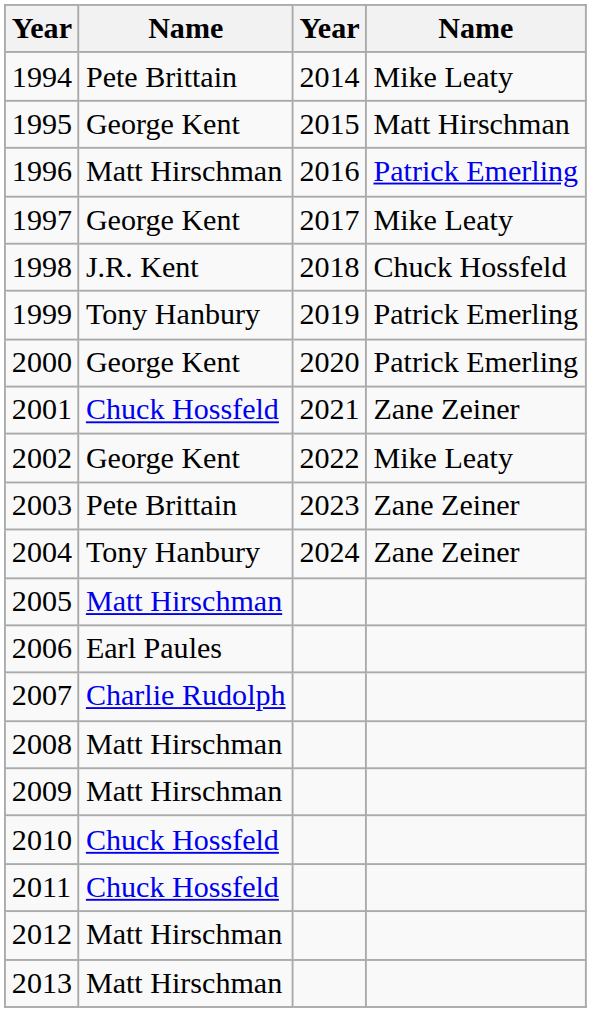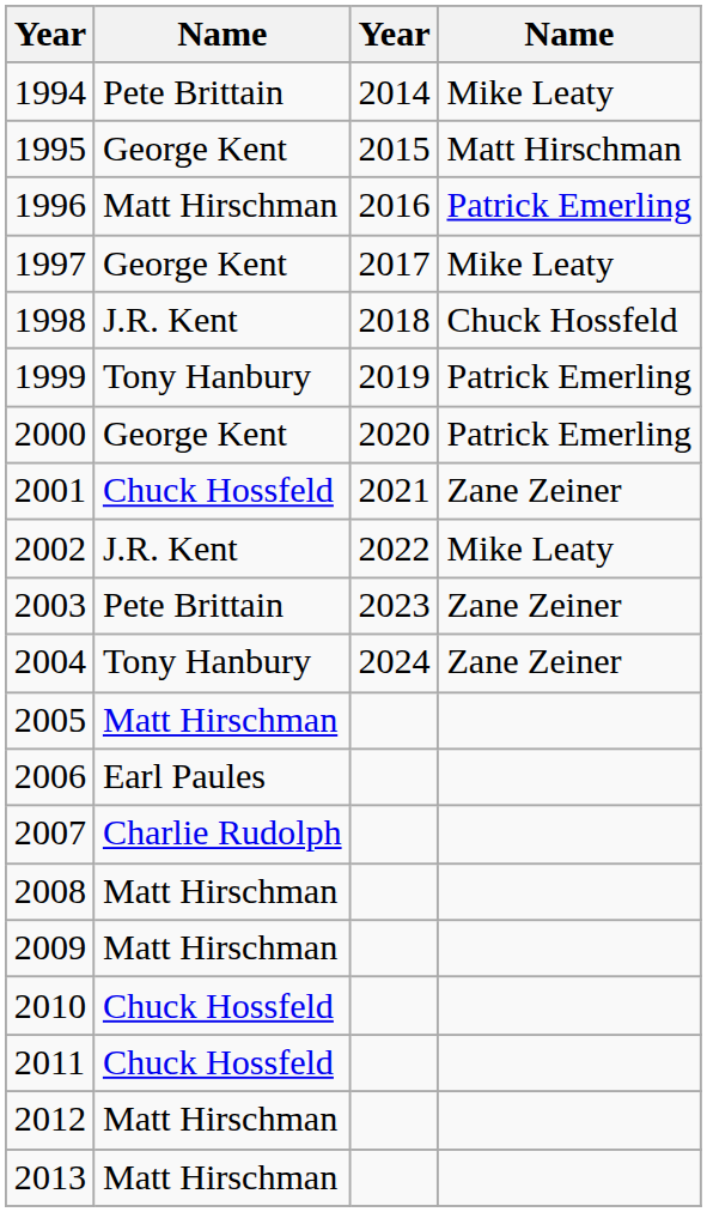2002 | column 2: George Kent -> J.R. Kent
